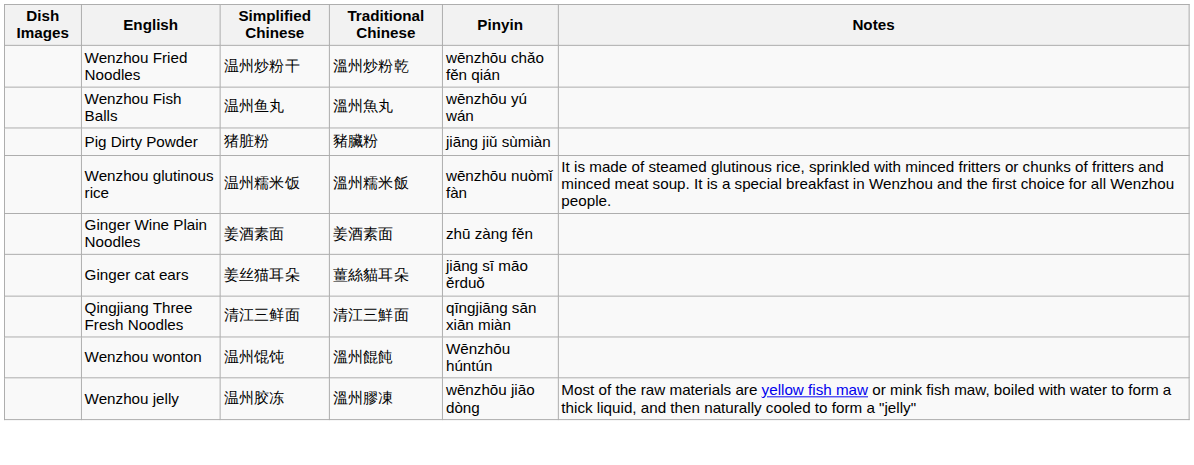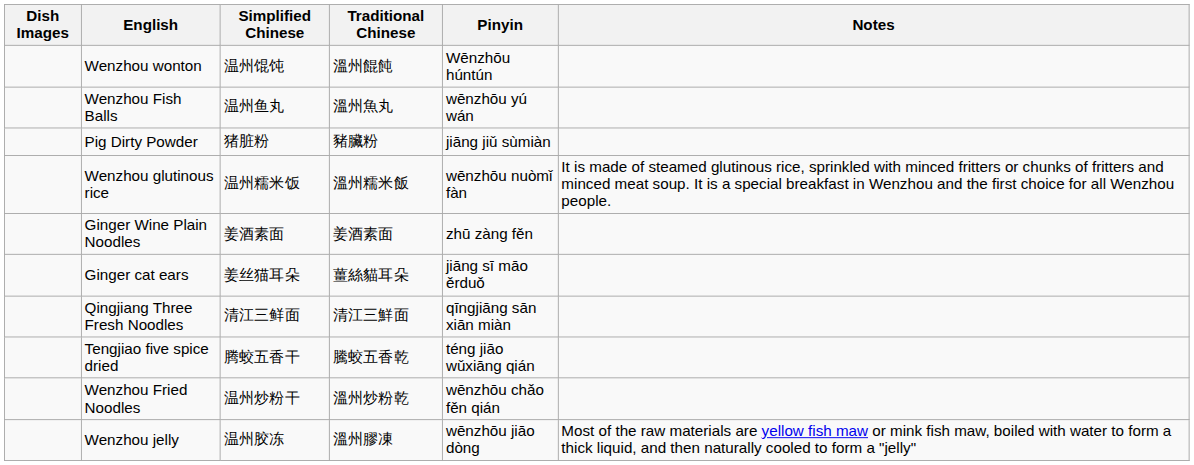rows swapped: Wenzhou wonton <-> Wenzhou Fried Noodles
+ row: Tengjiao five spice dried | 腾蛟五香干 | 騰蛟五香乾 | téng jiāo wǔxiāng qián
